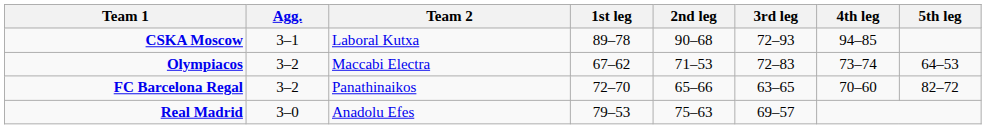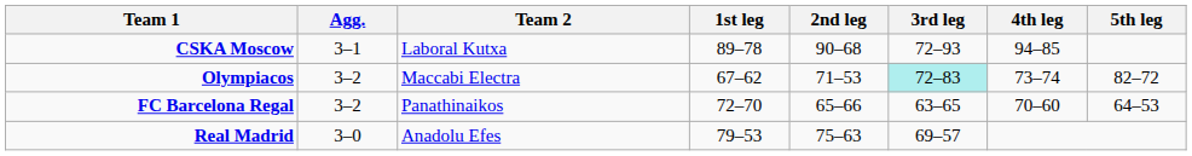Olympiacos | 3rd leg: no background -> paleturquoise background
Olympiacos | 5th leg: 64–53 -> 82–72
FC Barcelona Regal | 5th leg: 82–72 -> 64–53
